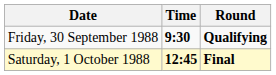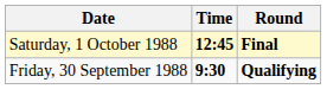rows swapped: Friday, 30 September 1988 <-> Saturday, 1 October 1988
